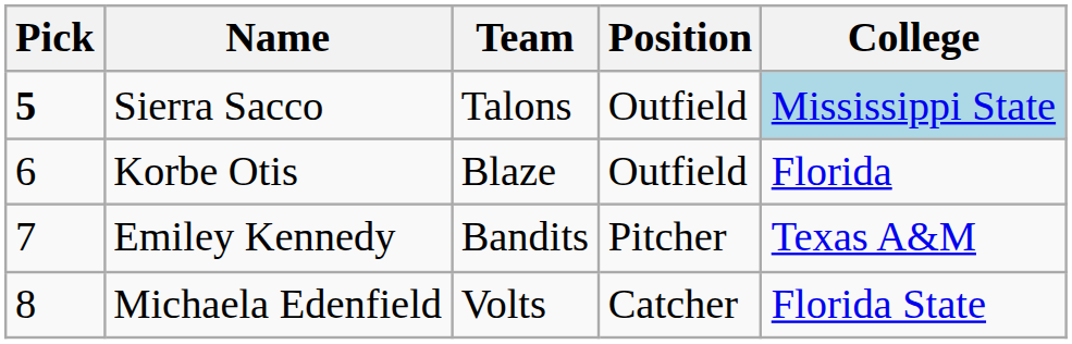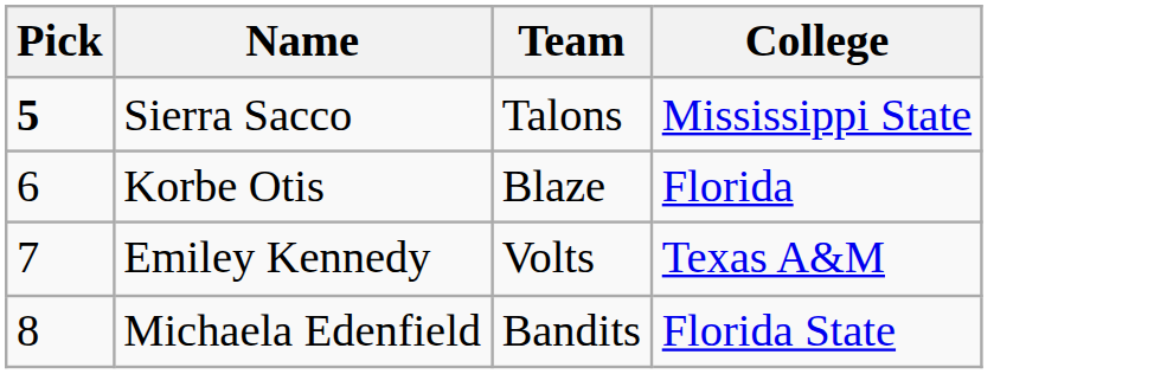- column: Position | Outfield | Outfield | Pitcher | Catcher
Sierra Sacco | College: lightblue background -> no background
Emiley Kennedy | Team: Bandits -> Volts
Michaela Edenfield | Team: Volts -> Bandits
